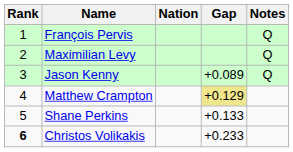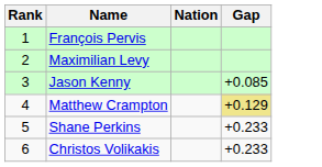- column: Notes | Q | Q | Q
Jason Kenny | Gap: +0.089 -> +0.085
Shane Perkins | Gap: +0.133 -> +0.233
Christos Volikakis | Rank: bold -> normal
